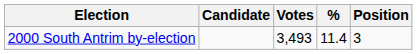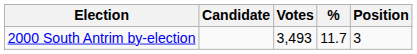2000 South Antrim by-election | %: 11.4 -> 11.7
